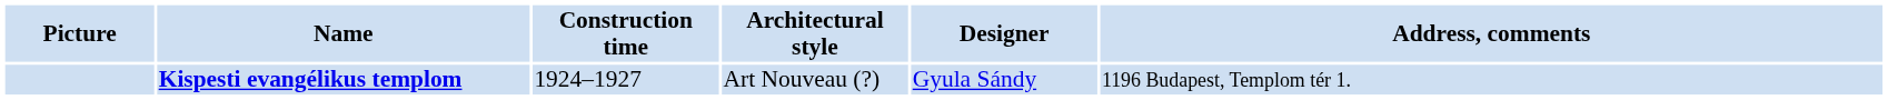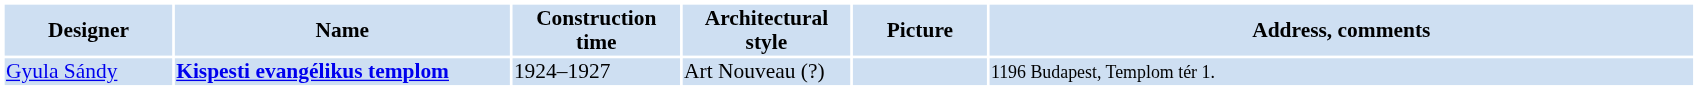columns swapped: Picture <-> Designer
